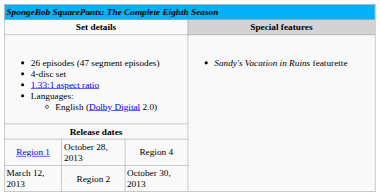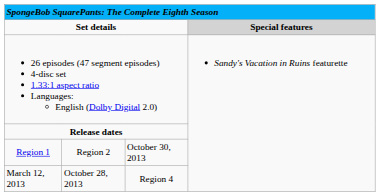Region 1 | column 2: October 28, 2013 -> Region 2
Region 1 | column 3: Region 4 -> October 30, 2013
March 12, 2013 | column 2: Region 2 -> October 28, 2013
March 12, 2013 | column 3: October 30, 2013 -> Region 4
